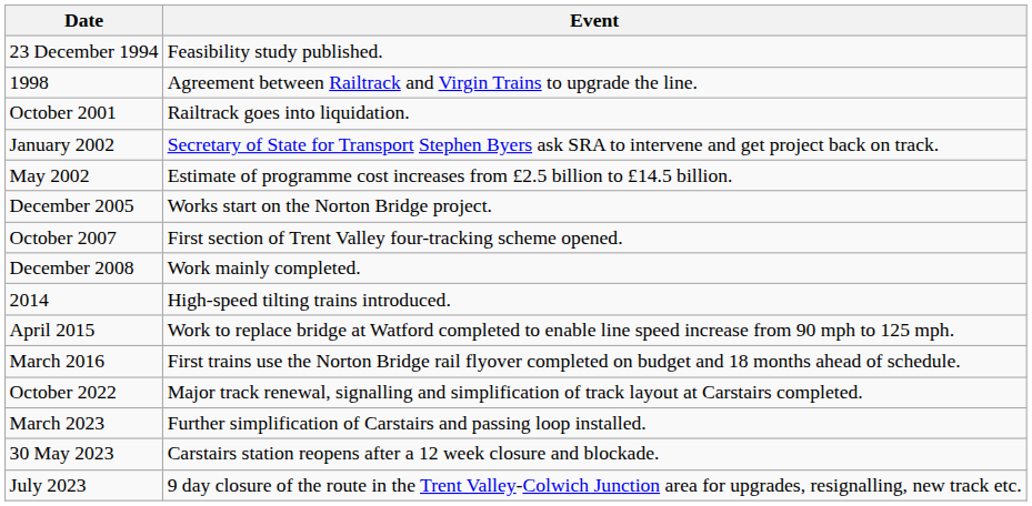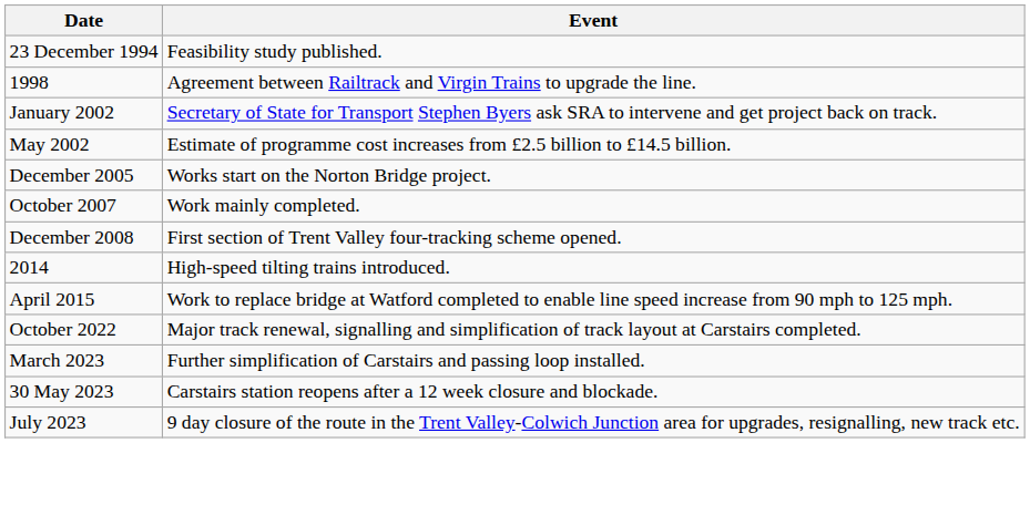- row: October 2001 | Railtrack goes into liquidation.
October 2007 | Event: First section of Trent Valley four-tracking scheme opened. -> Work mainly completed.
December 2008 | Event: Work mainly completed. -> First section of Trent Valley four-tracking scheme opened.
- row: March 2016 | First trains use the Norton Bridge rail flyover completed on budget and 18 months ahead of schedule.
